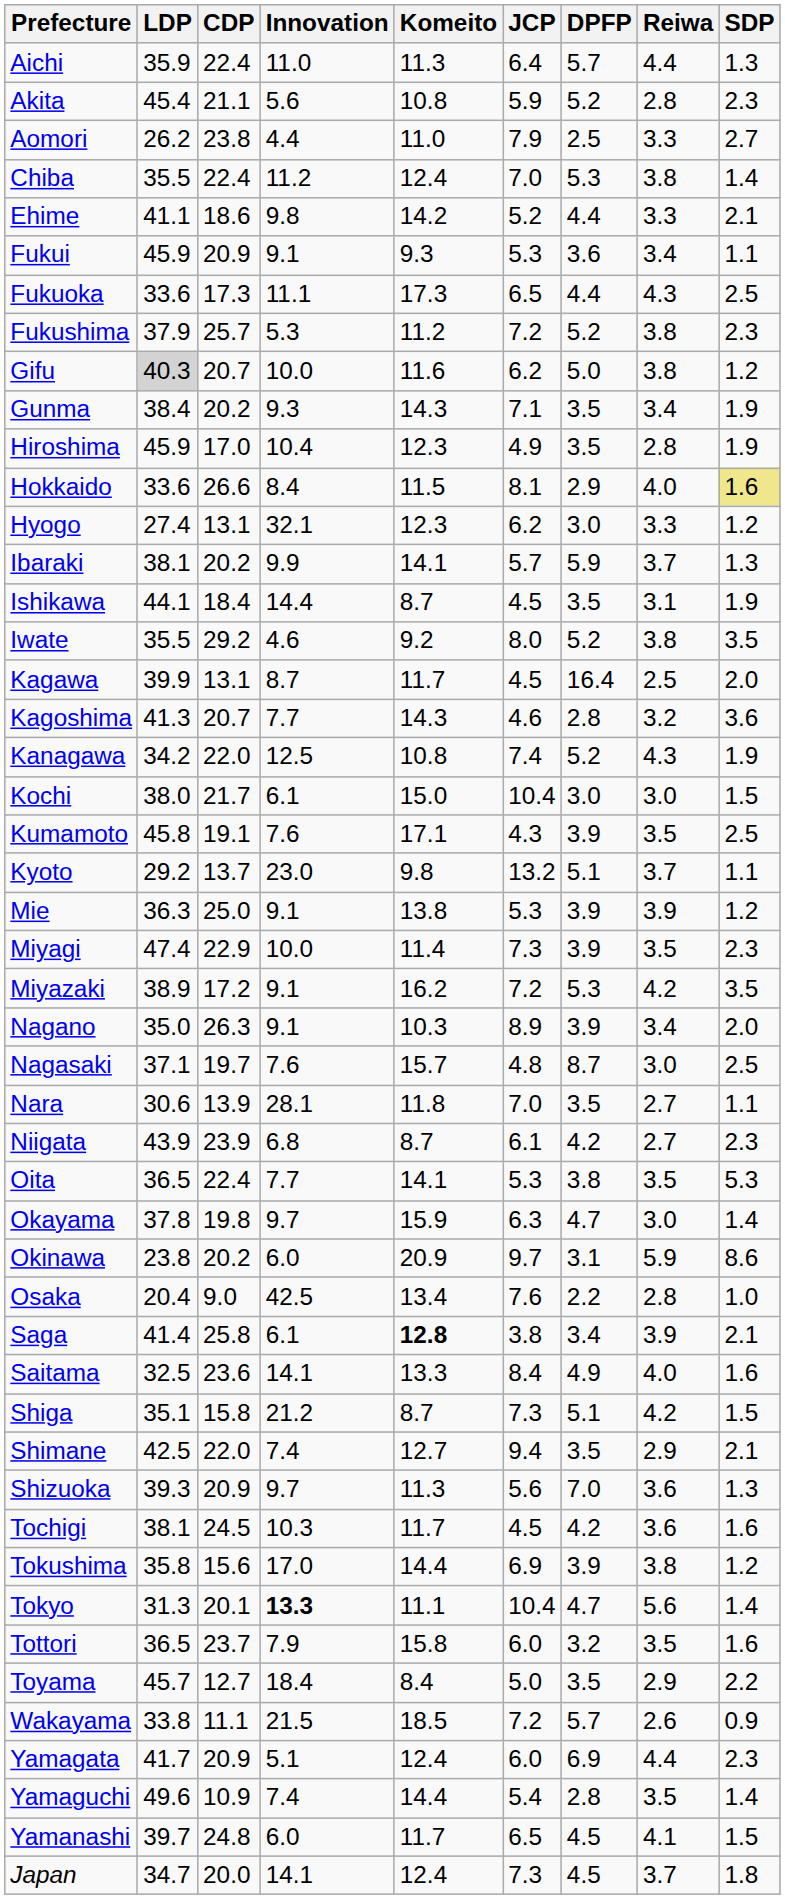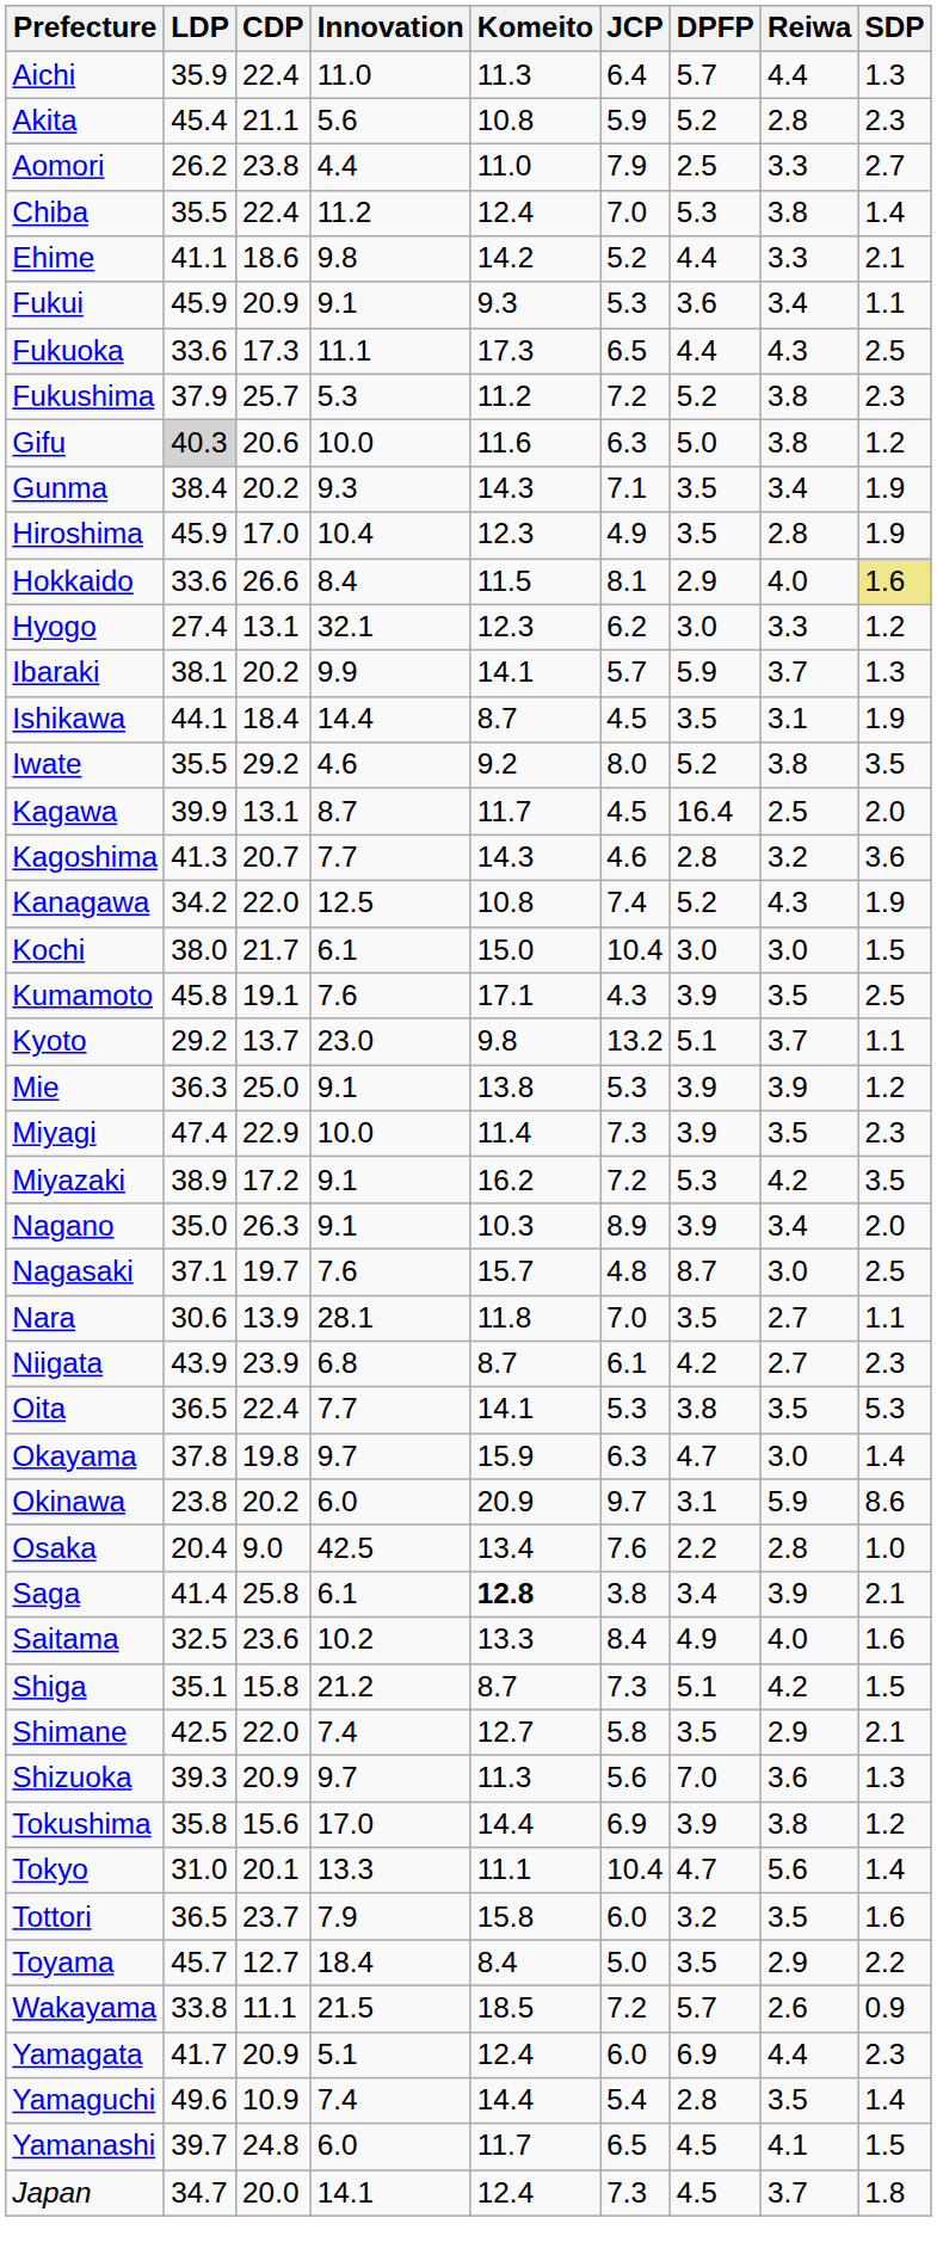Gifu | CDP: 20.7 -> 20.6
Gifu | JCP: 6.2 -> 6.3
Saitama | Innovation: 14.1 -> 10.2
Shimane | JCP: 9.4 -> 5.8
- row: Tochigi | 38.1 | 24.5 | 10.3 | 11.7 | 4.5 | 4.2 | 3.6 | 1.6
Tokyo | LDP: 31.3 -> 31.0
Tokyo | Innovation: bold -> normal
